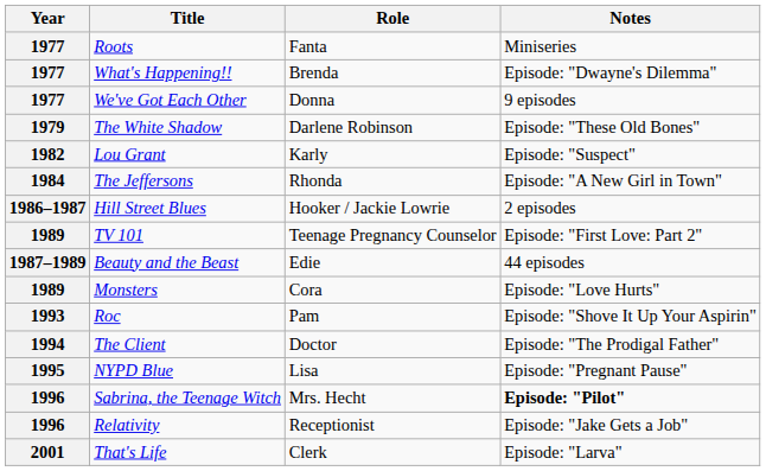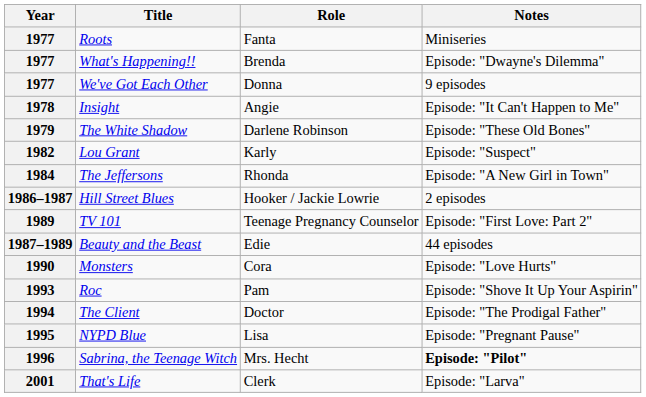+ row: 1978 | Insight | Angie | Episode: "It Can't Happen to Me"
Monsters | Year: 1989 -> 1990
- row: 1996 | Relativity | Receptionist | Episode: "Jake Gets a Job"
